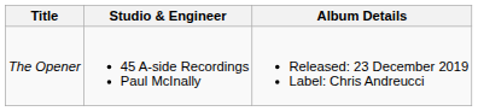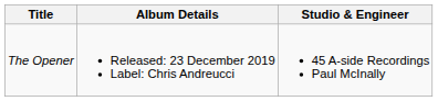columns swapped: Album Details <-> Studio & Engineer
